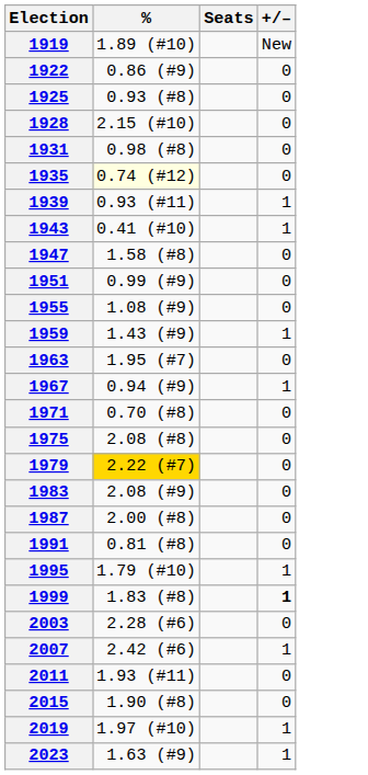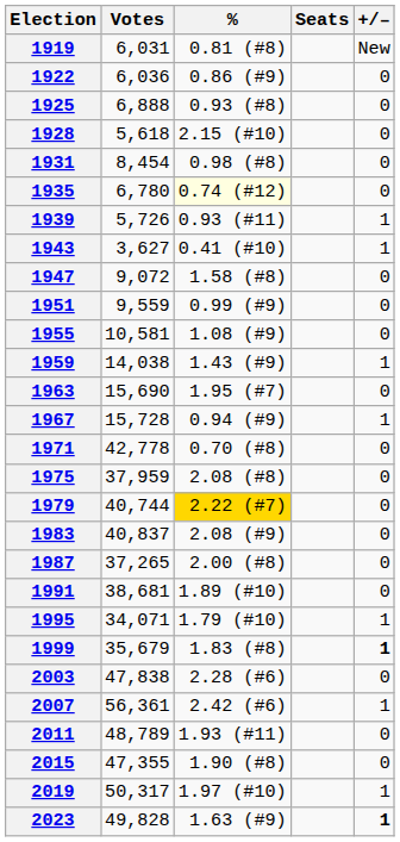+ column: Votes | 6,031 | 6,036 | 6,888 | 5,618 | 8,454 | 6,780 | 5,726 | 3,627 | 9,072 | 9,559 | 10,581 | 14,038 | 15,690 | 15,728 | 42,778 | 37,959 | 40,744 | 40,837 | 37,265 | 38,681 | 34,071 | 35,679 | 47,838 | 56,361 | 48,789 | 47,355 | 50,317 | 49,828
1919 | %: 1.89 (#10) -> 0.81 (#8)
1991 | %: 0.81 (#8) -> 1.89 (#10)
2023 | +/–: normal -> bold
